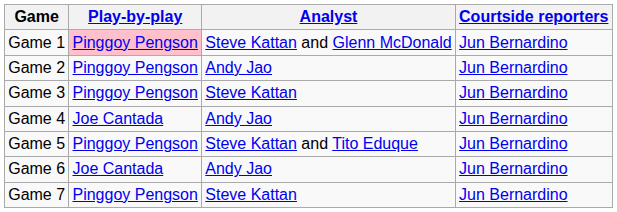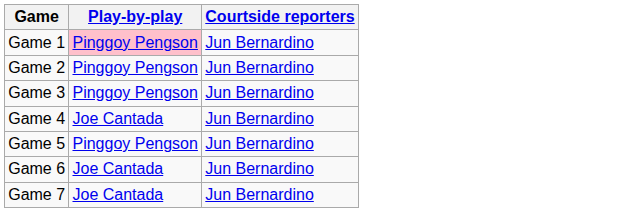- column: Analyst | Steve Kattan and Glenn McDonald | Andy Jao | Steve Kattan | Andy Jao | Steve Kattan and Tito Eduque | Andy Jao | Steve Kattan
Game 7 | Play-by-play: Pinggoy Pengson -> Joe Cantada
